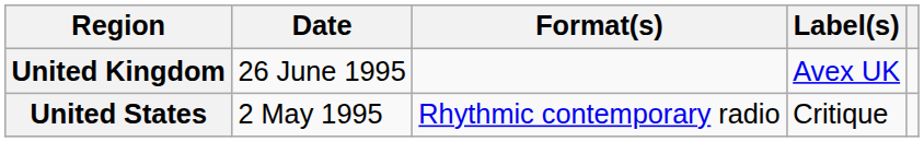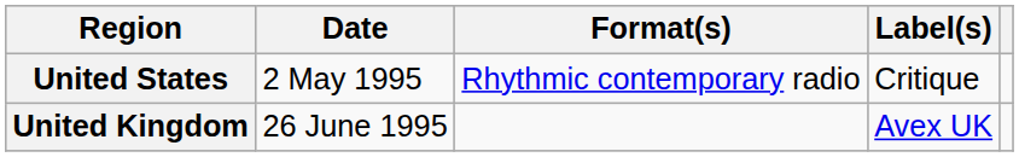rows swapped: United States <-> United Kingdom
